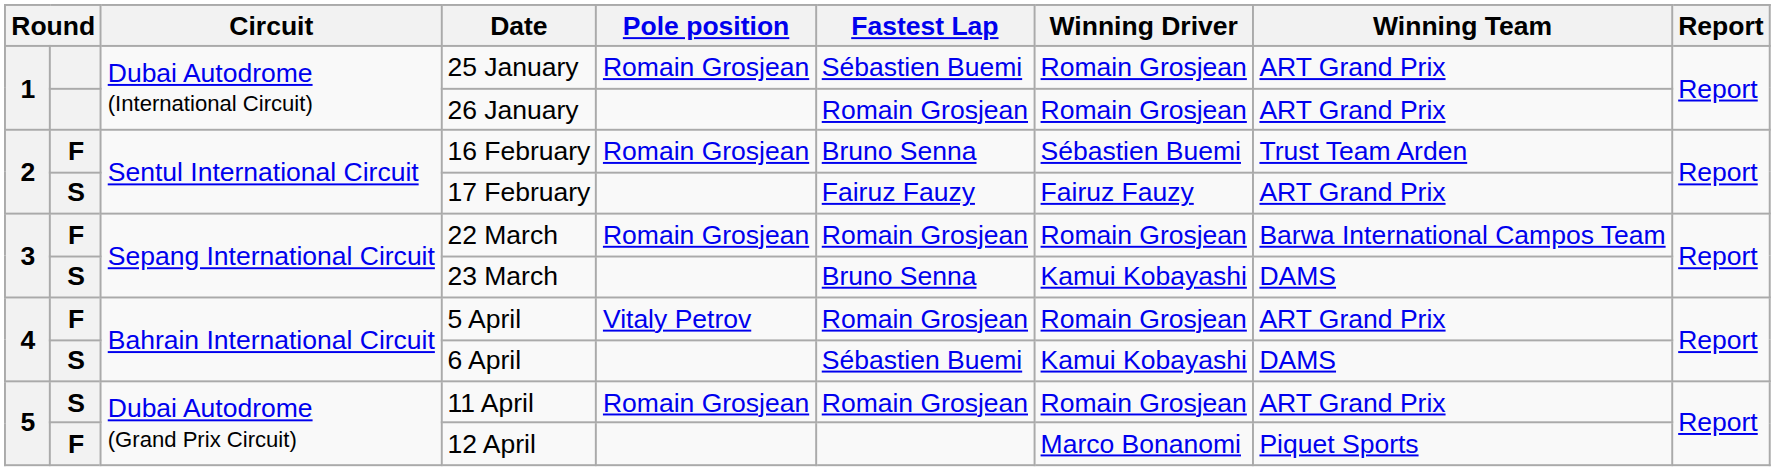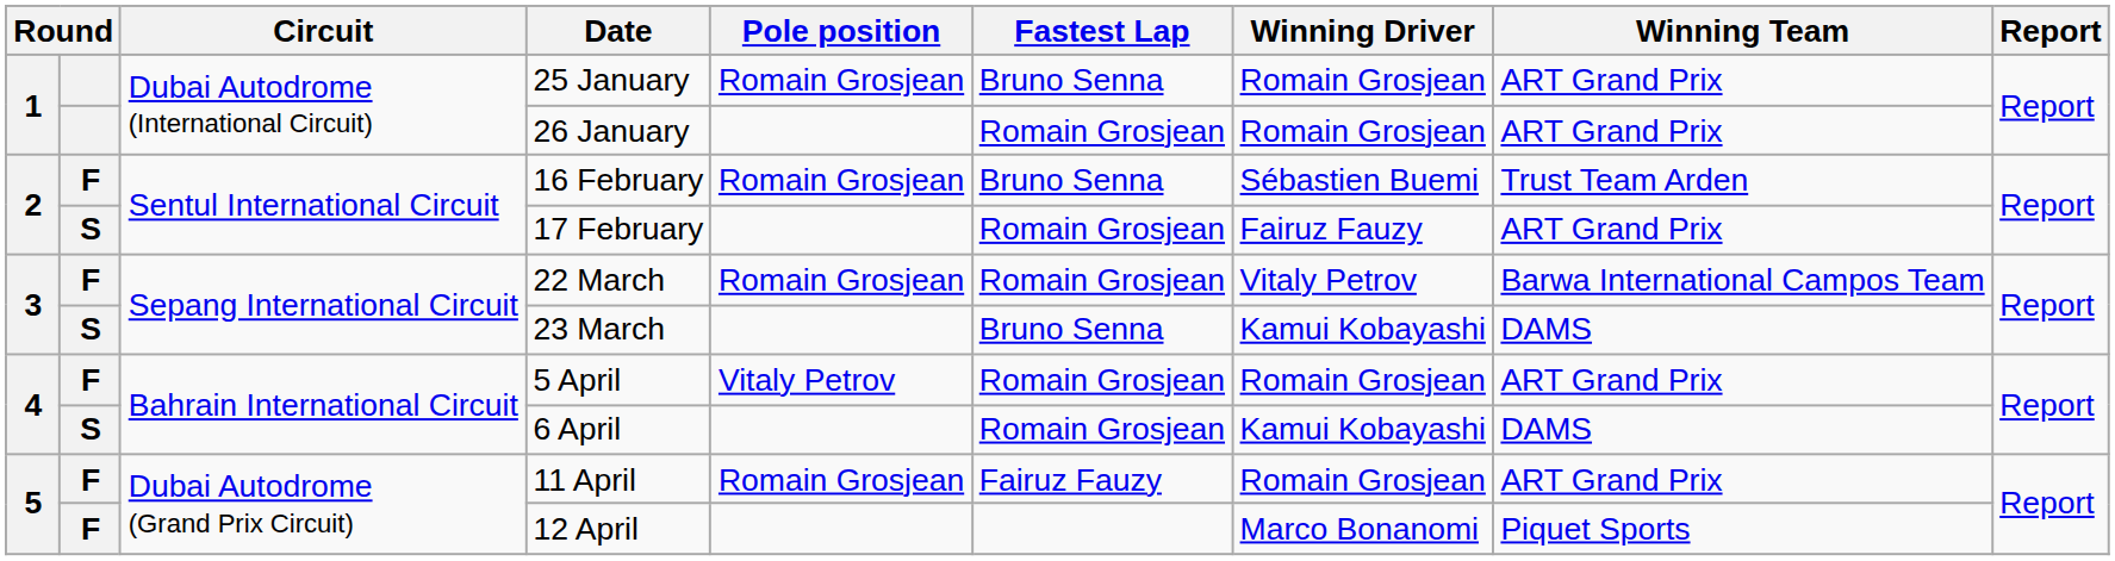25 January | Fastest Lap: Sébastien Buemi -> Bruno Senna
17 February | Fastest Lap: Fairuz Fauzy -> Romain Grosjean
22 March | Winning Driver: Romain Grosjean -> Vitaly Petrov
6 April | Fastest Lap: Sébastien Buemi -> Romain Grosjean
11 April | column 2: S -> F
11 April | Fastest Lap: Romain Grosjean -> Fairuz Fauzy
